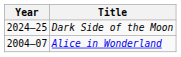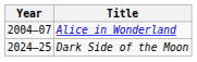rows swapped: Alice in Wonderland <-> Dark Side of the Moon
